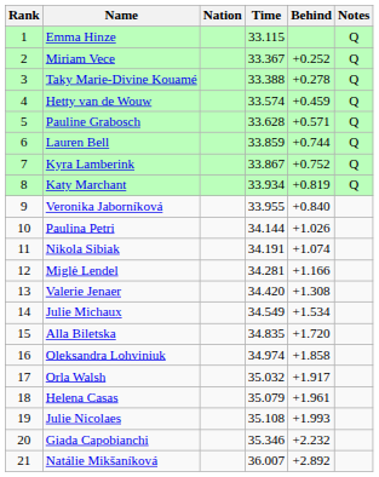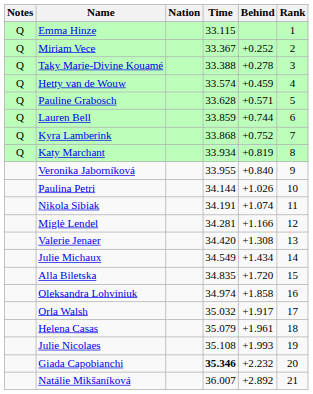columns swapped: Rank <-> Notes
Kyra Lamberink | Time: 33.867 -> 33.868
Julie Michaux | Behind: +1.534 -> +1.434
Giada Capobianchi | Time: normal -> bold
